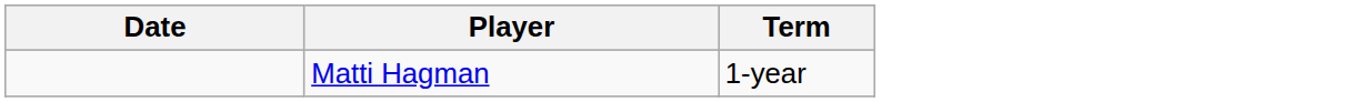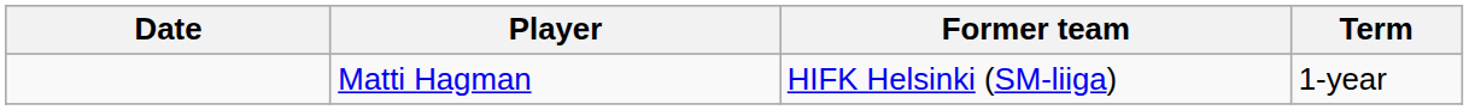+ column: Former team | HIFK Helsinki (SM-liiga)
